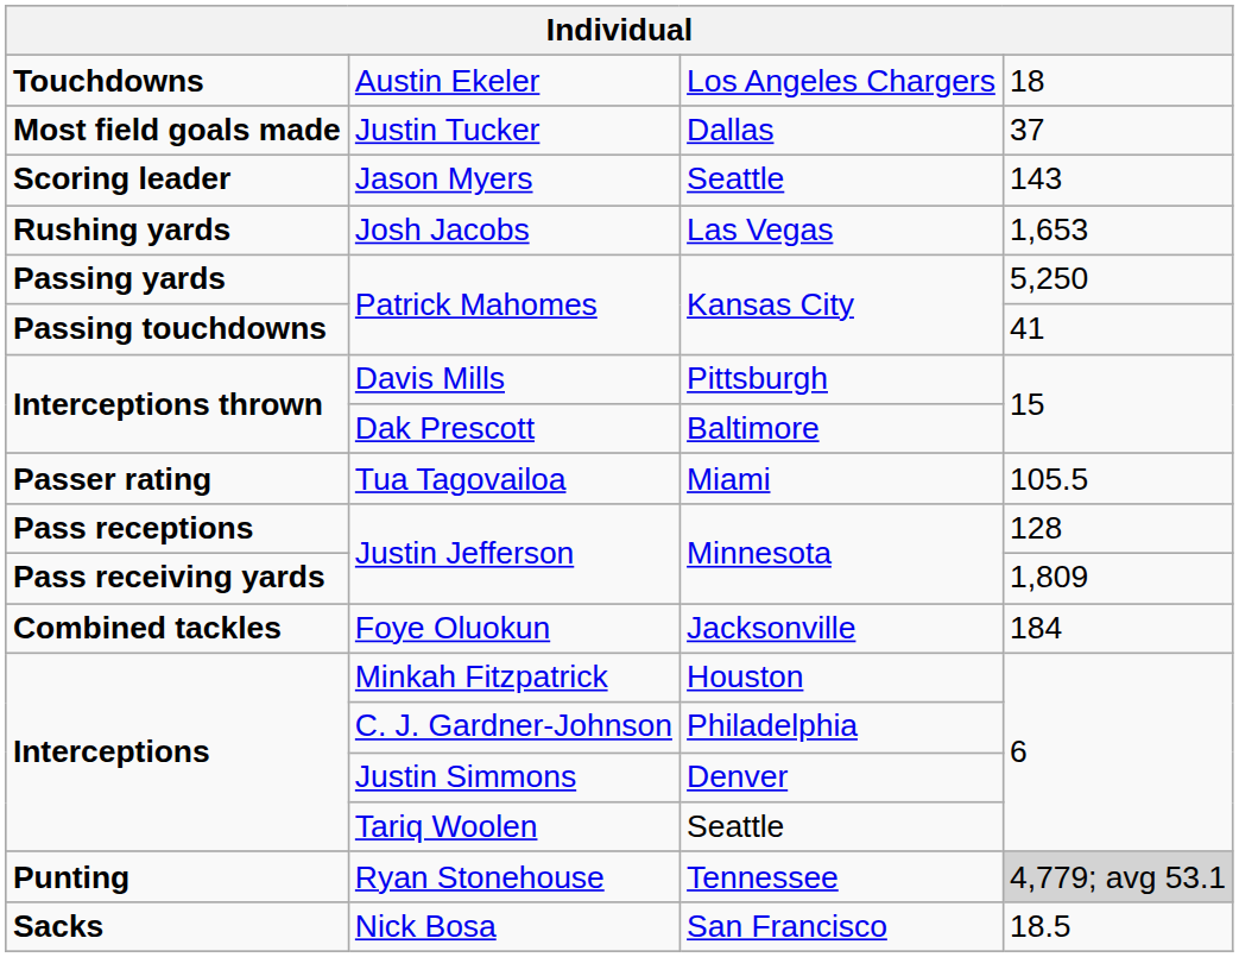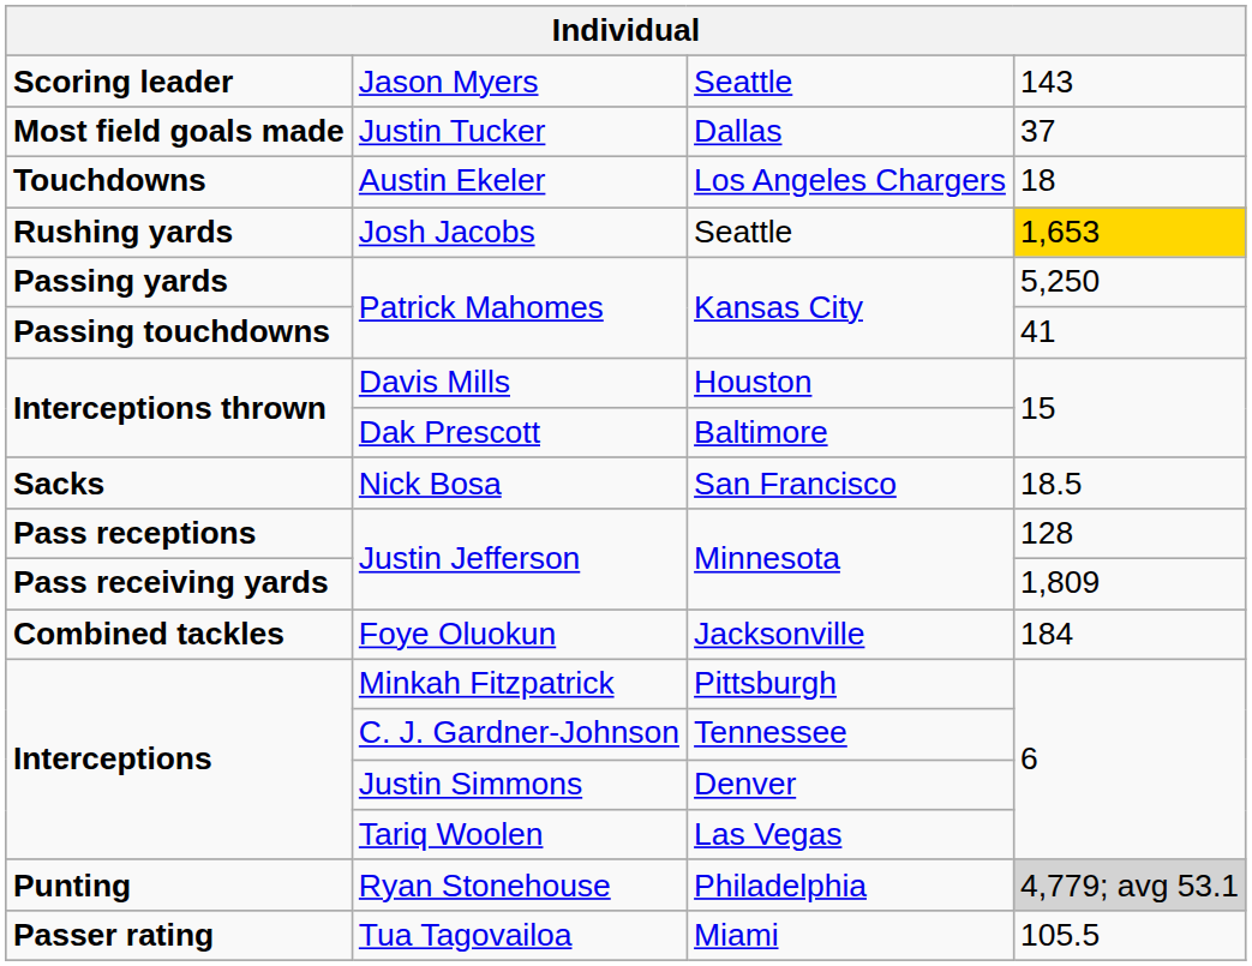rows swapped: Jason Myers <-> Austin Ekeler
Josh Jacobs | column 3: Las Vegas -> Seattle
Josh Jacobs | column 4: no background -> gold background
Davis Mills | column 3: Pittsburgh -> Houston
rows swapped: Tua Tagovailoa <-> Nick Bosa
Minkah Fitzpatrick | column 3: Houston -> Pittsburgh
C. J. Gardner-Johnson | column 3: Philadelphia -> Tennessee
Tariq Woolen | column 3: Seattle -> Las Vegas
Ryan Stonehouse | column 3: Tennessee -> Philadelphia
